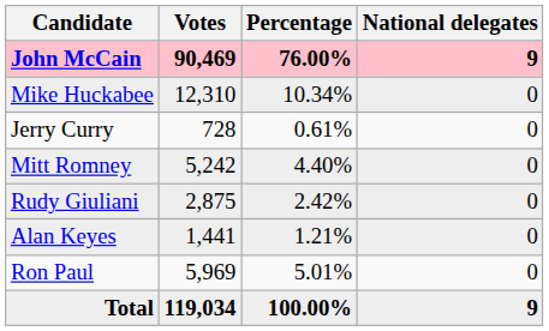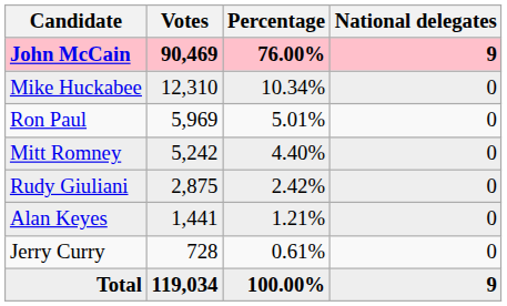rows swapped: Ron Paul <-> Jerry Curry
